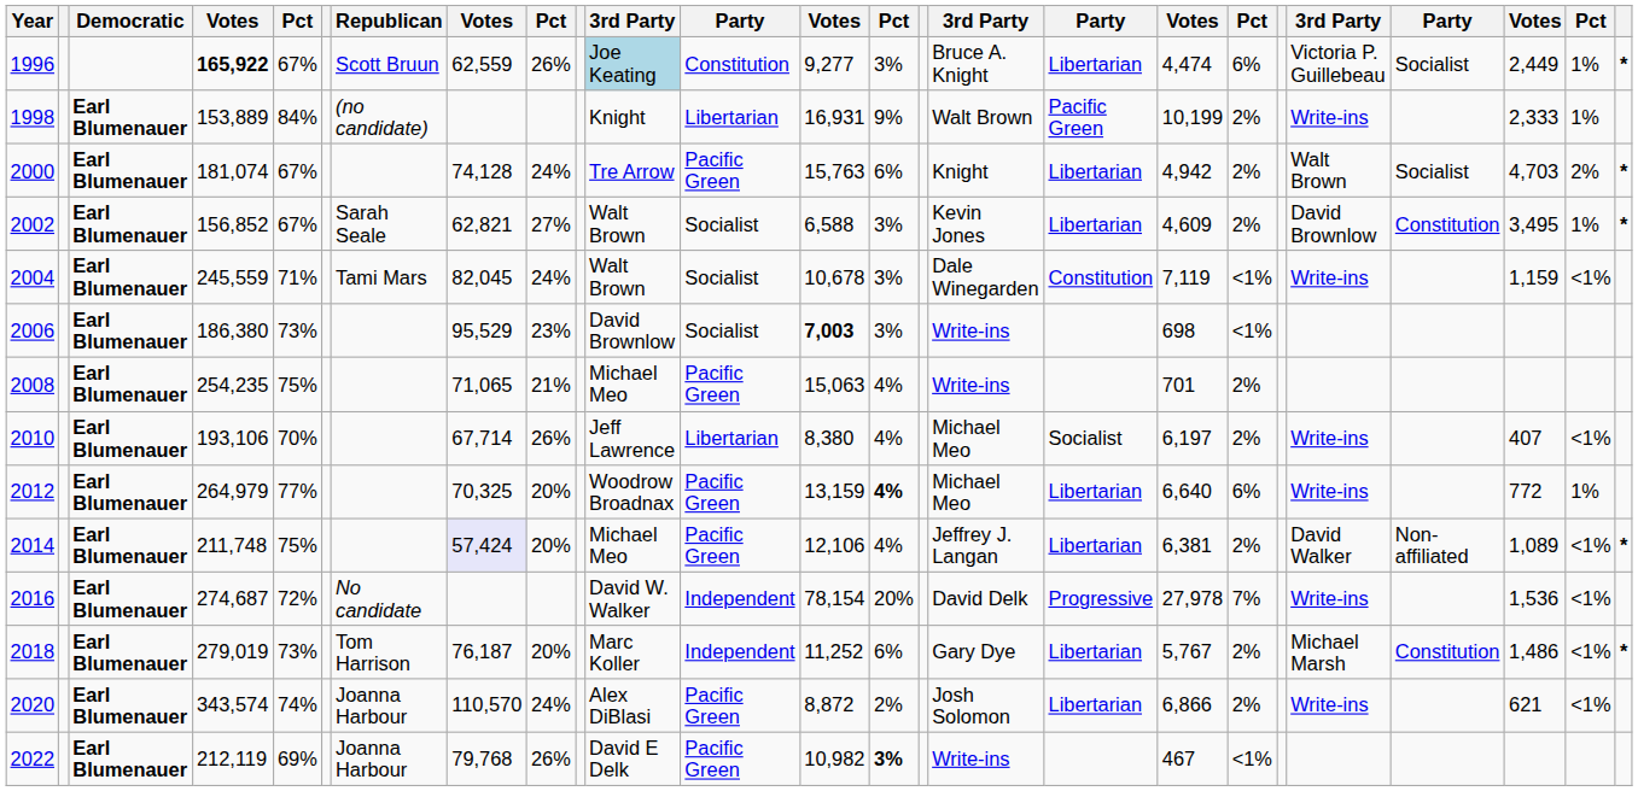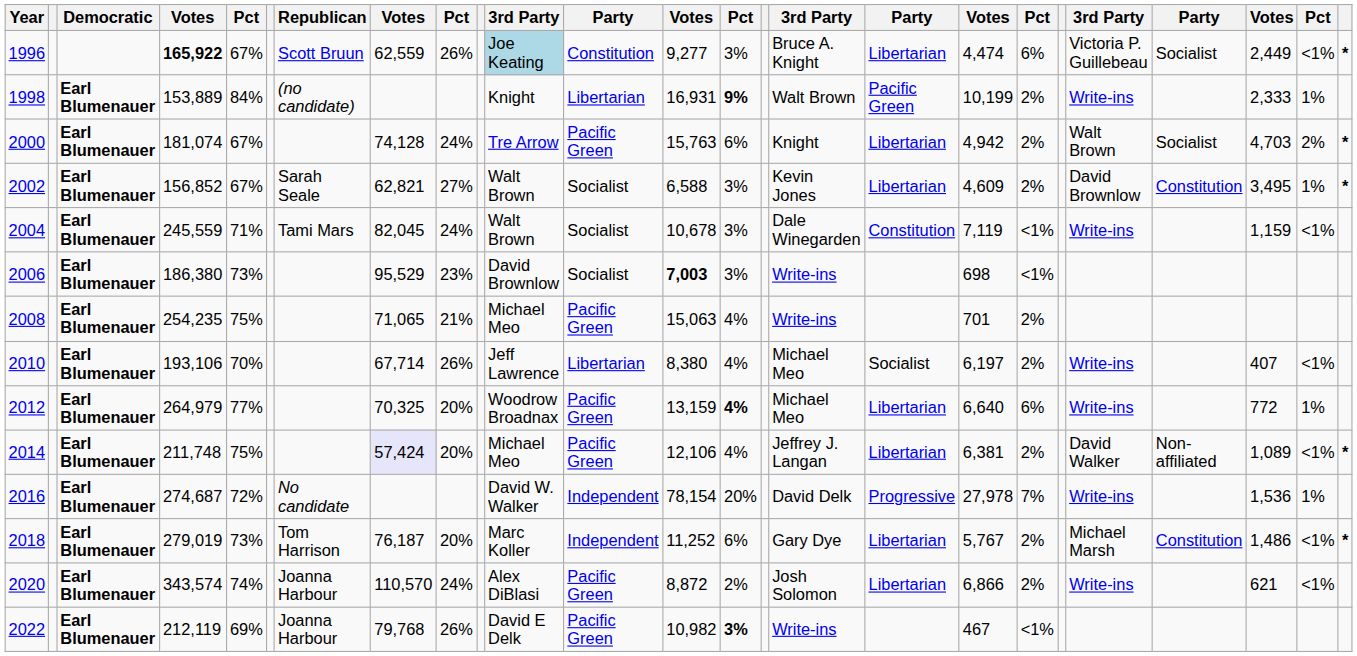1996 | column 24: 1% -> <1%
1998 | column 14: normal -> bold
2016 | column 24: <1% -> 1%
